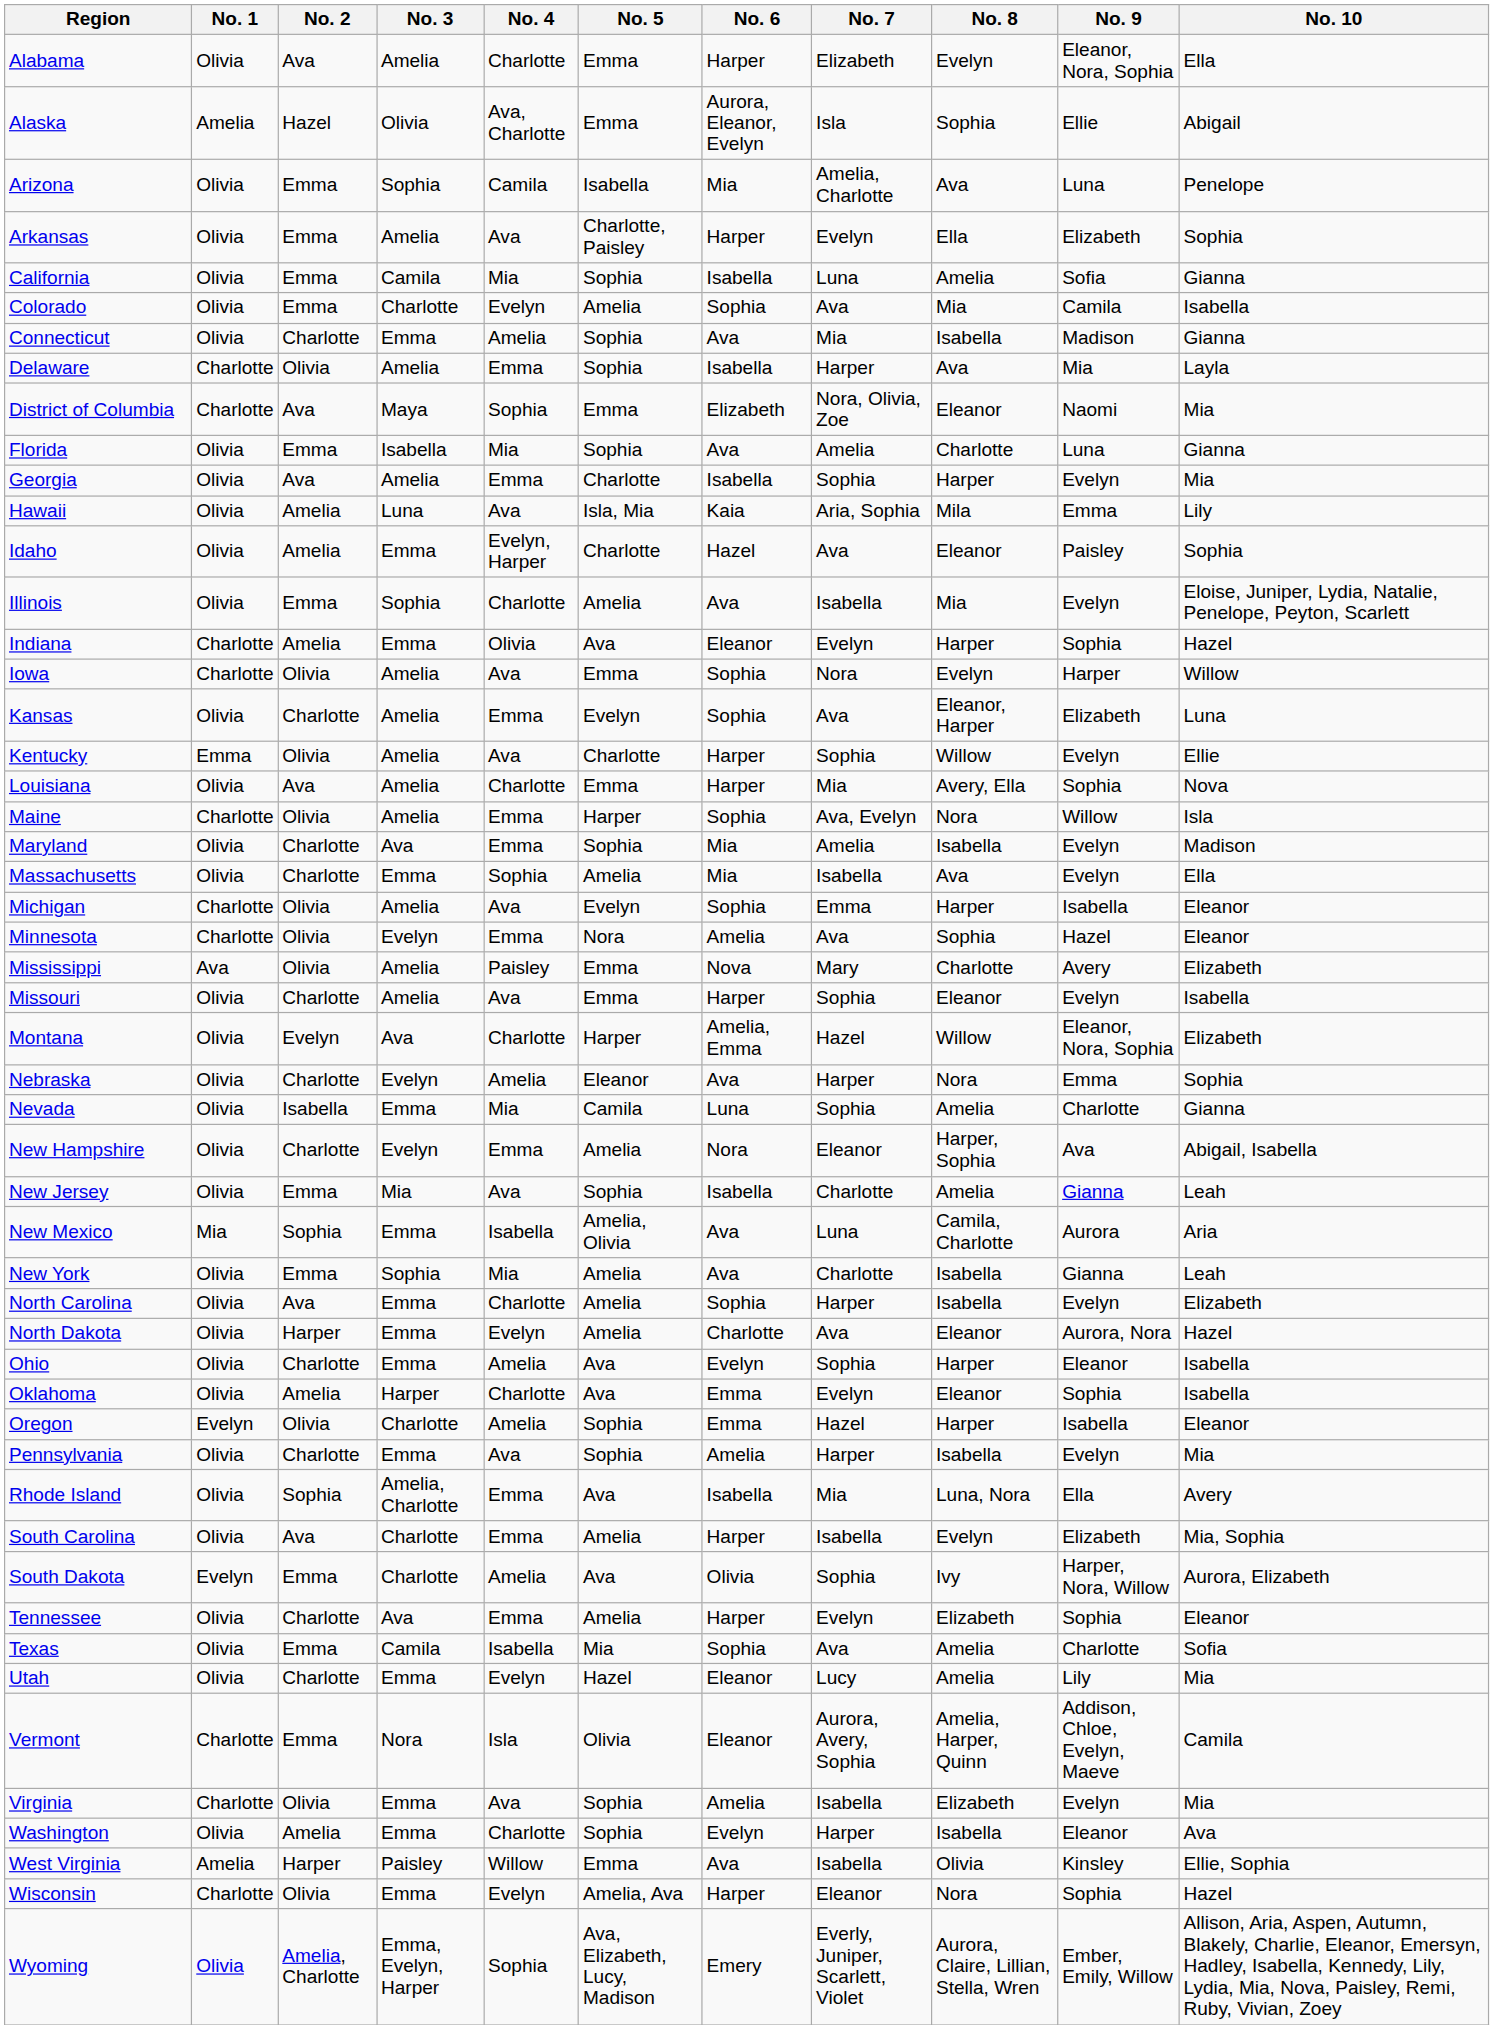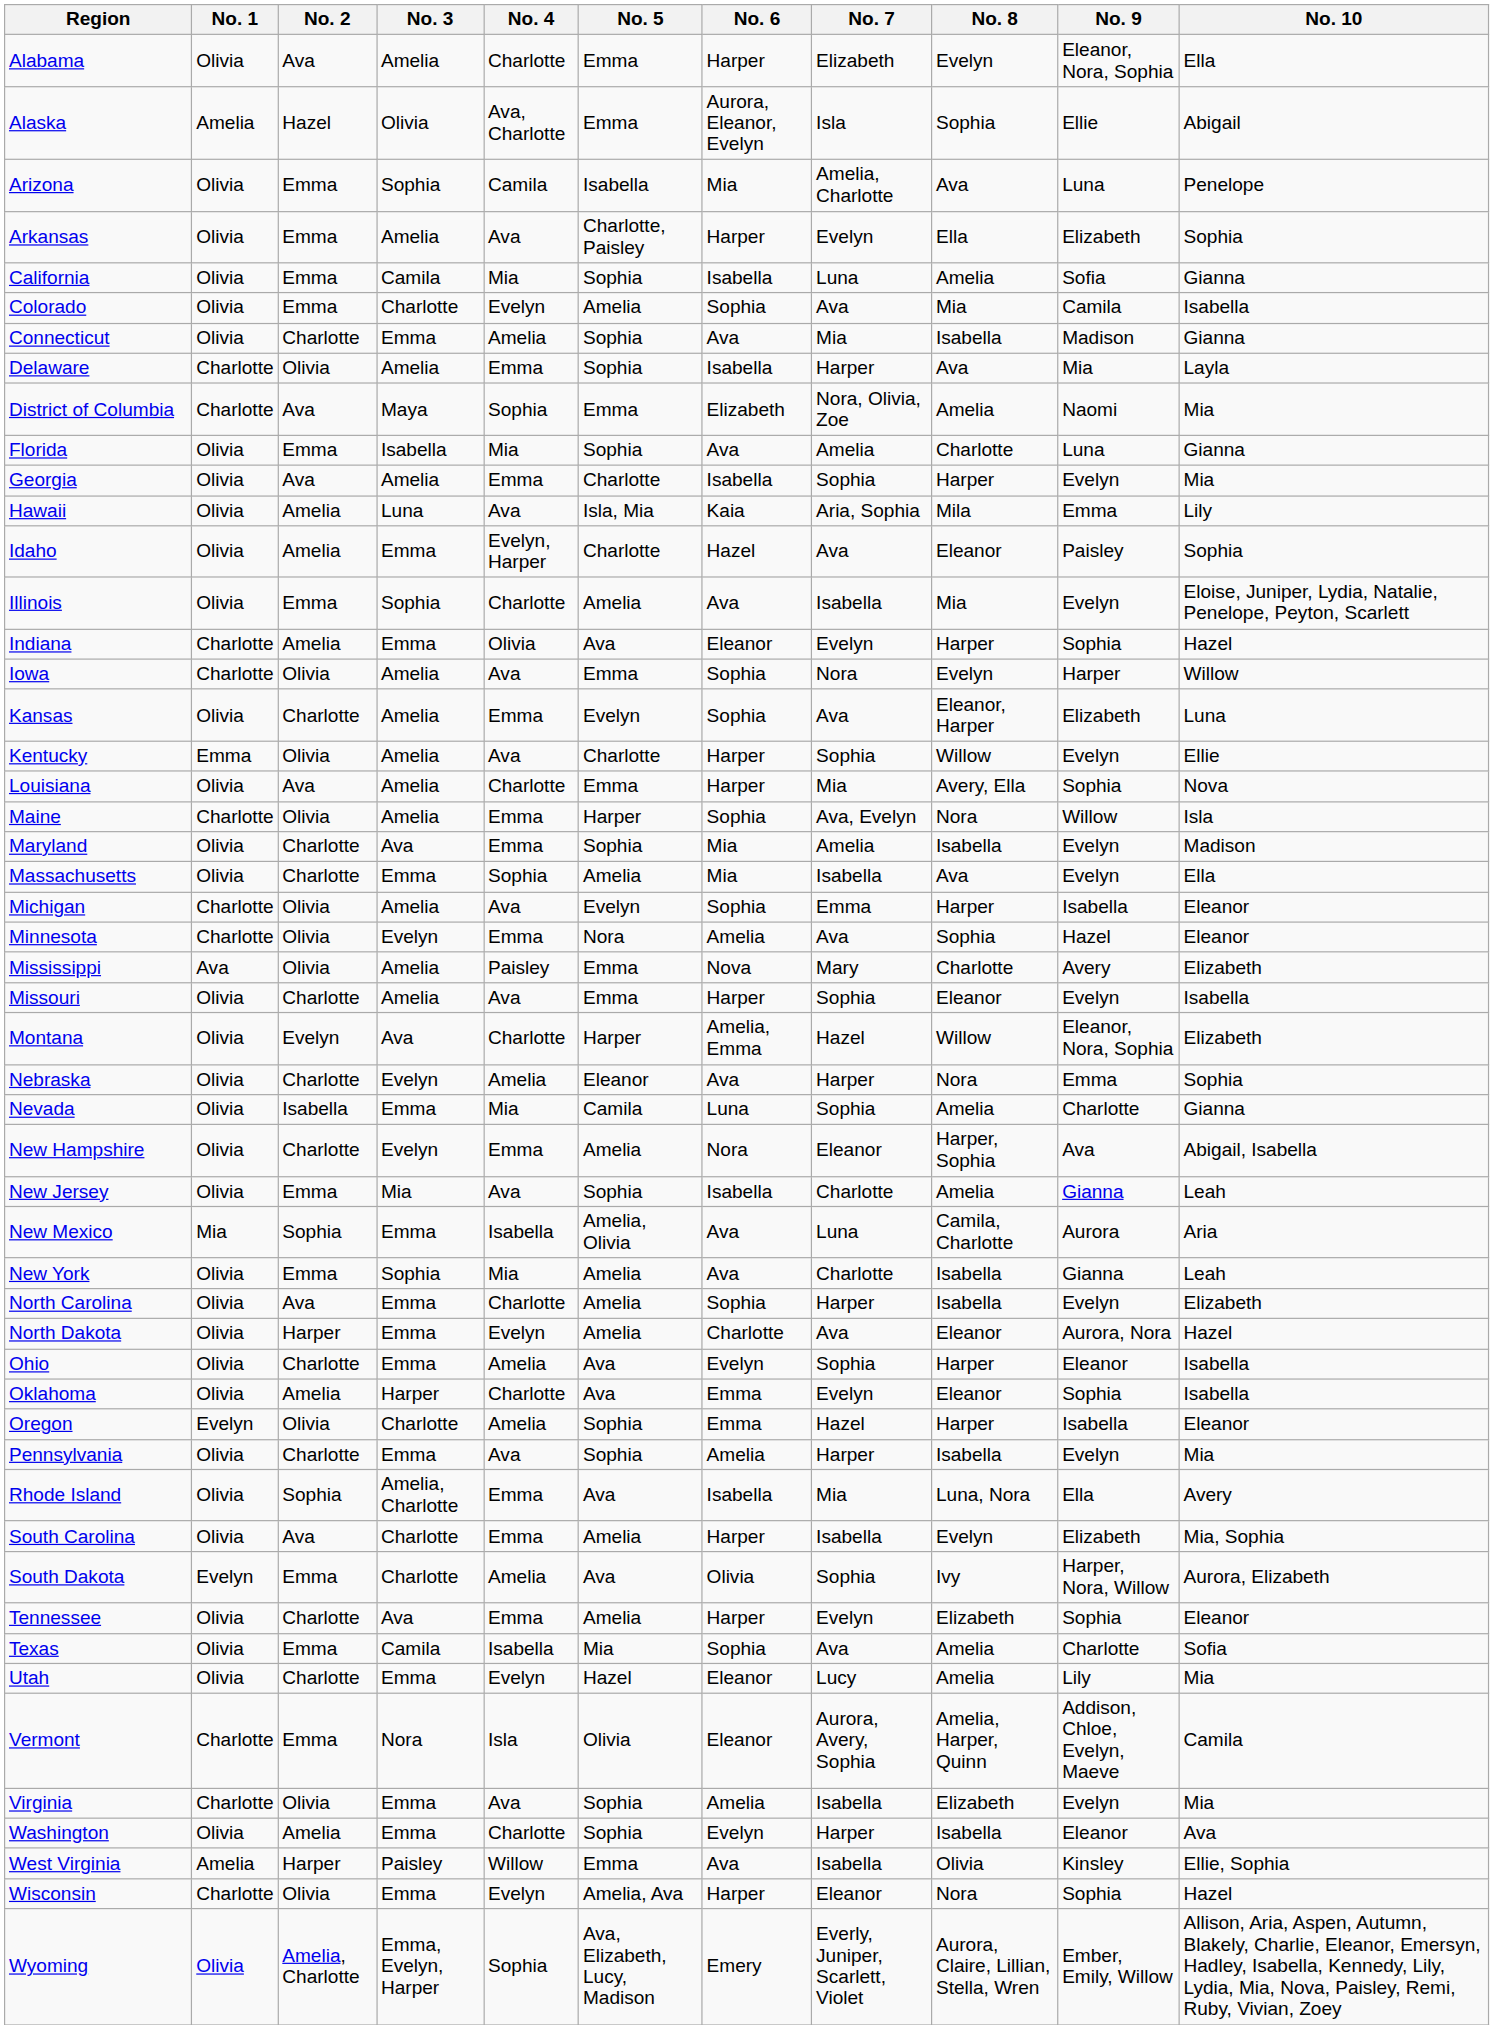District of Columbia | No. 8: Eleanor -> Amelia
